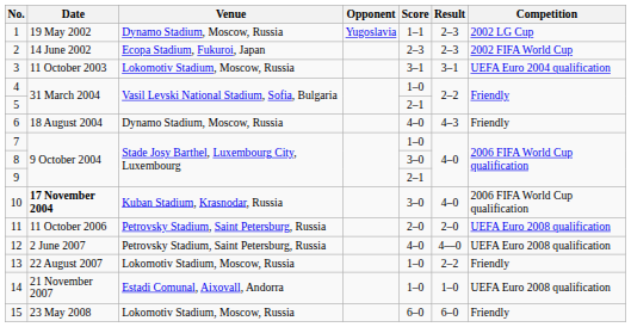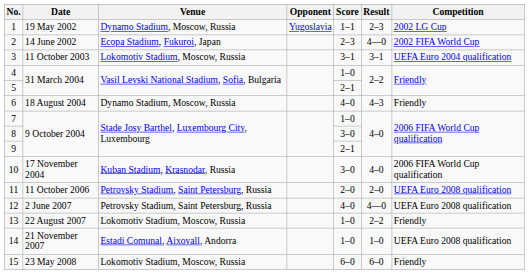2 | Result: 2–3 -> 4––0
10 | Date: bold -> normal
